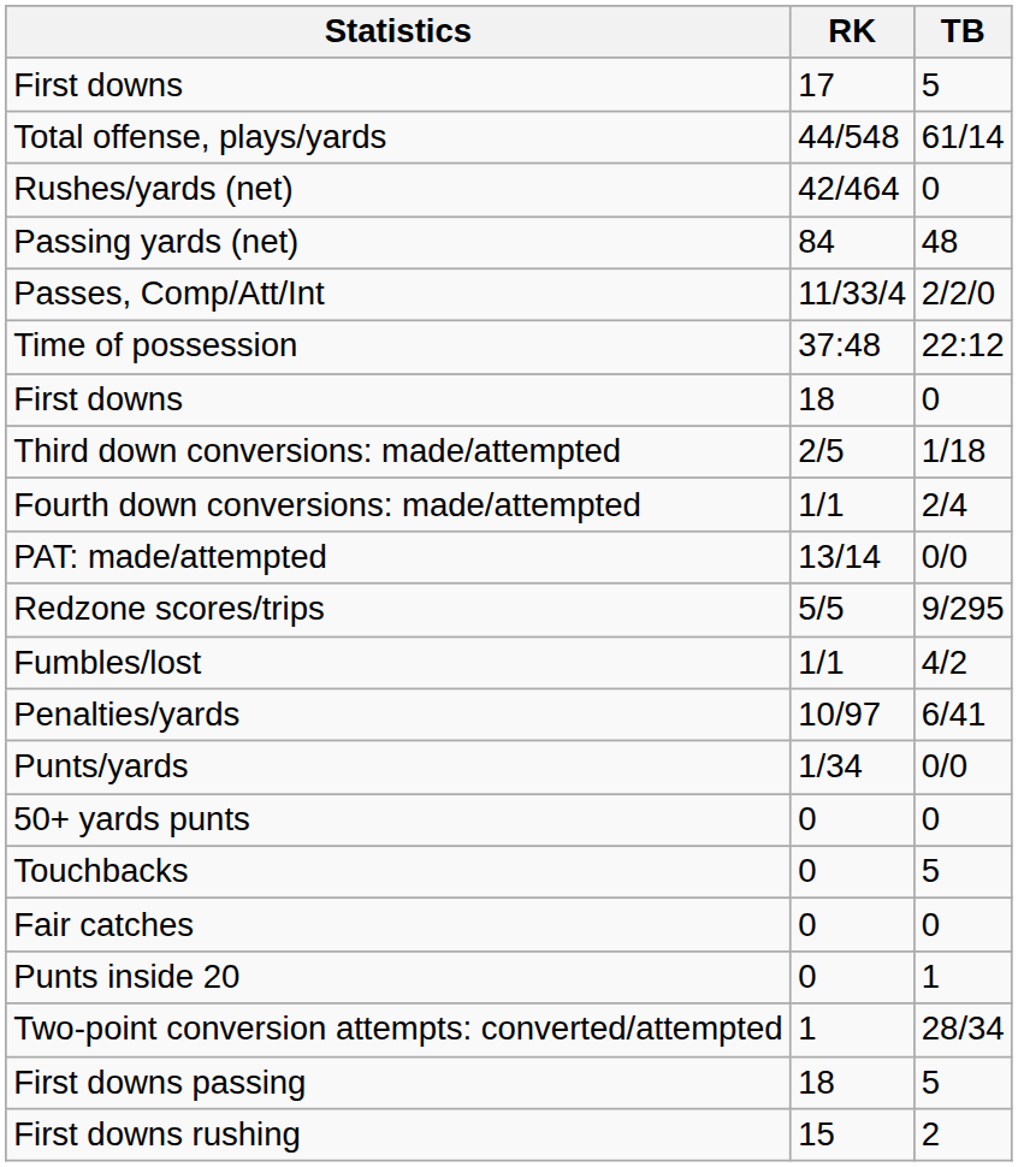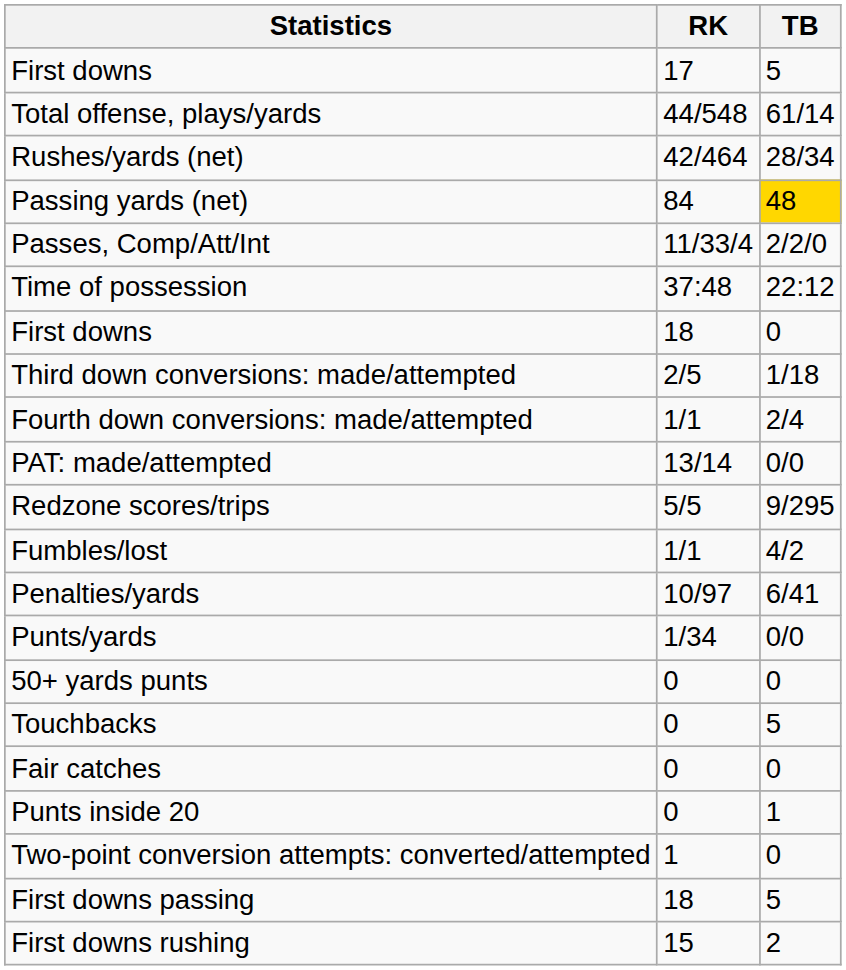Rushes/yards (net) | TB: 0 -> 28/34
Passing yards (net) | TB: no background -> gold background
Two-point conversion attempts: converted/attempted | TB: 28/34 -> 0
